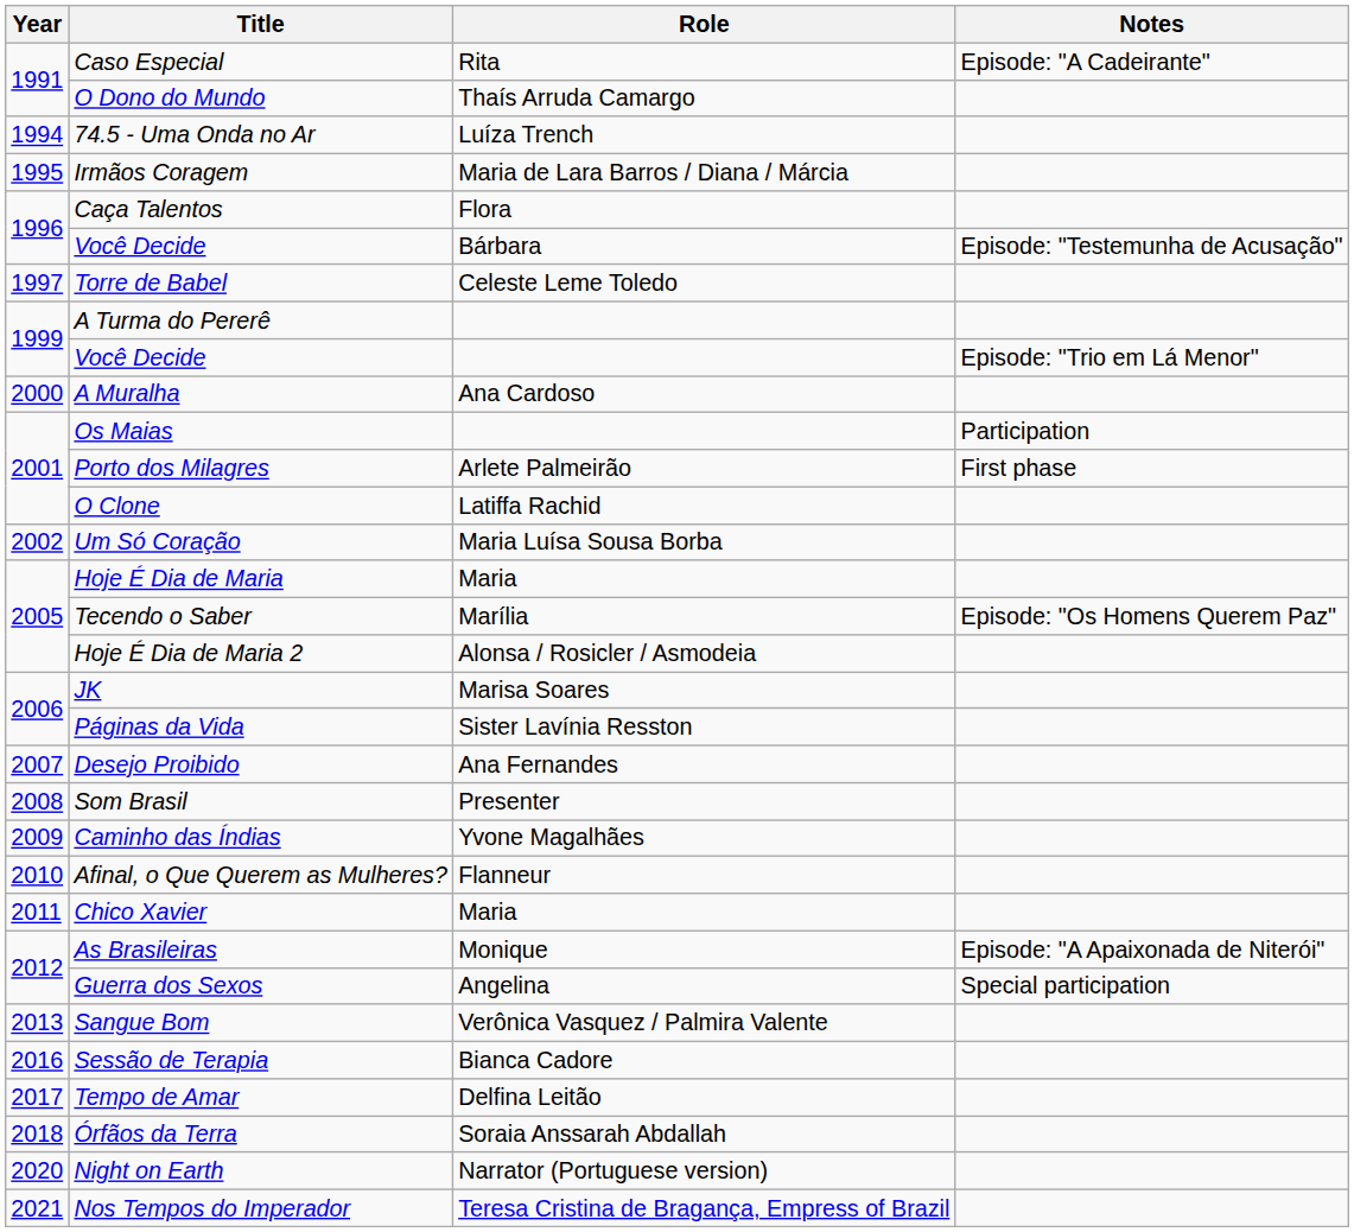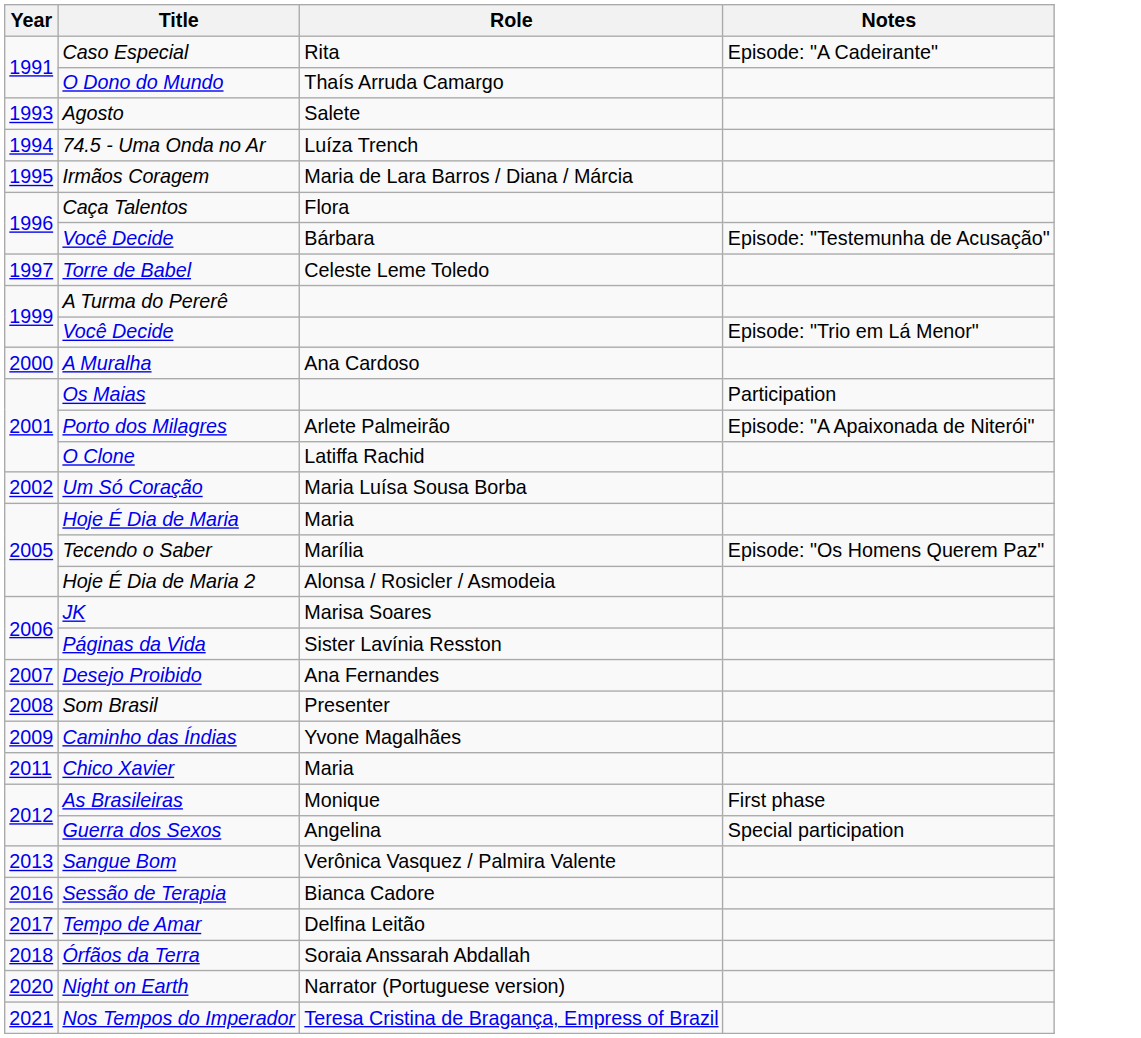+ row: 1993 | Agosto | Salete
Porto dos Milagres | Notes: First phase -> Episode: "A Apaixonada de Niterói"
- row: 2010 | Afinal, o Que Querem as Mulheres? | Flanneur
As Brasileiras | Notes: Episode: "A Apaixonada de Niterói" -> First phase
